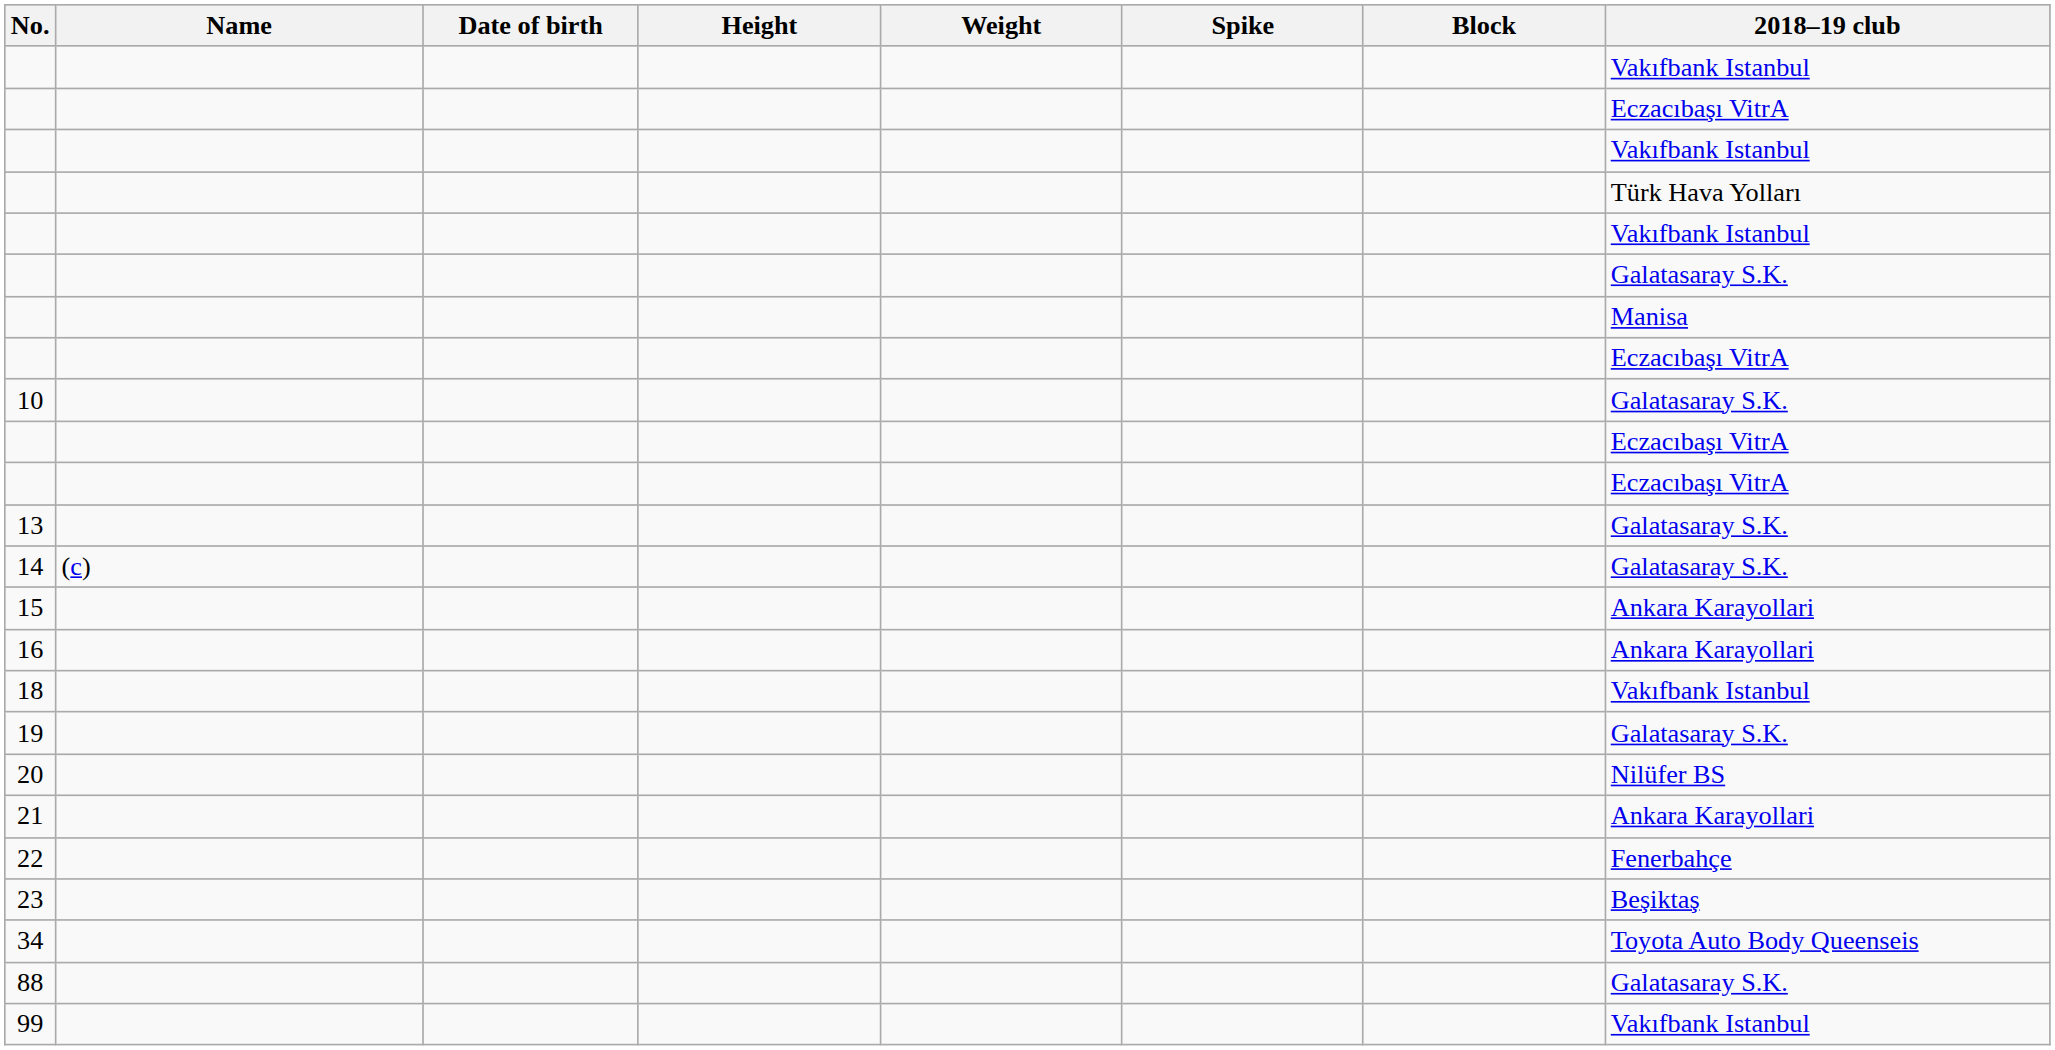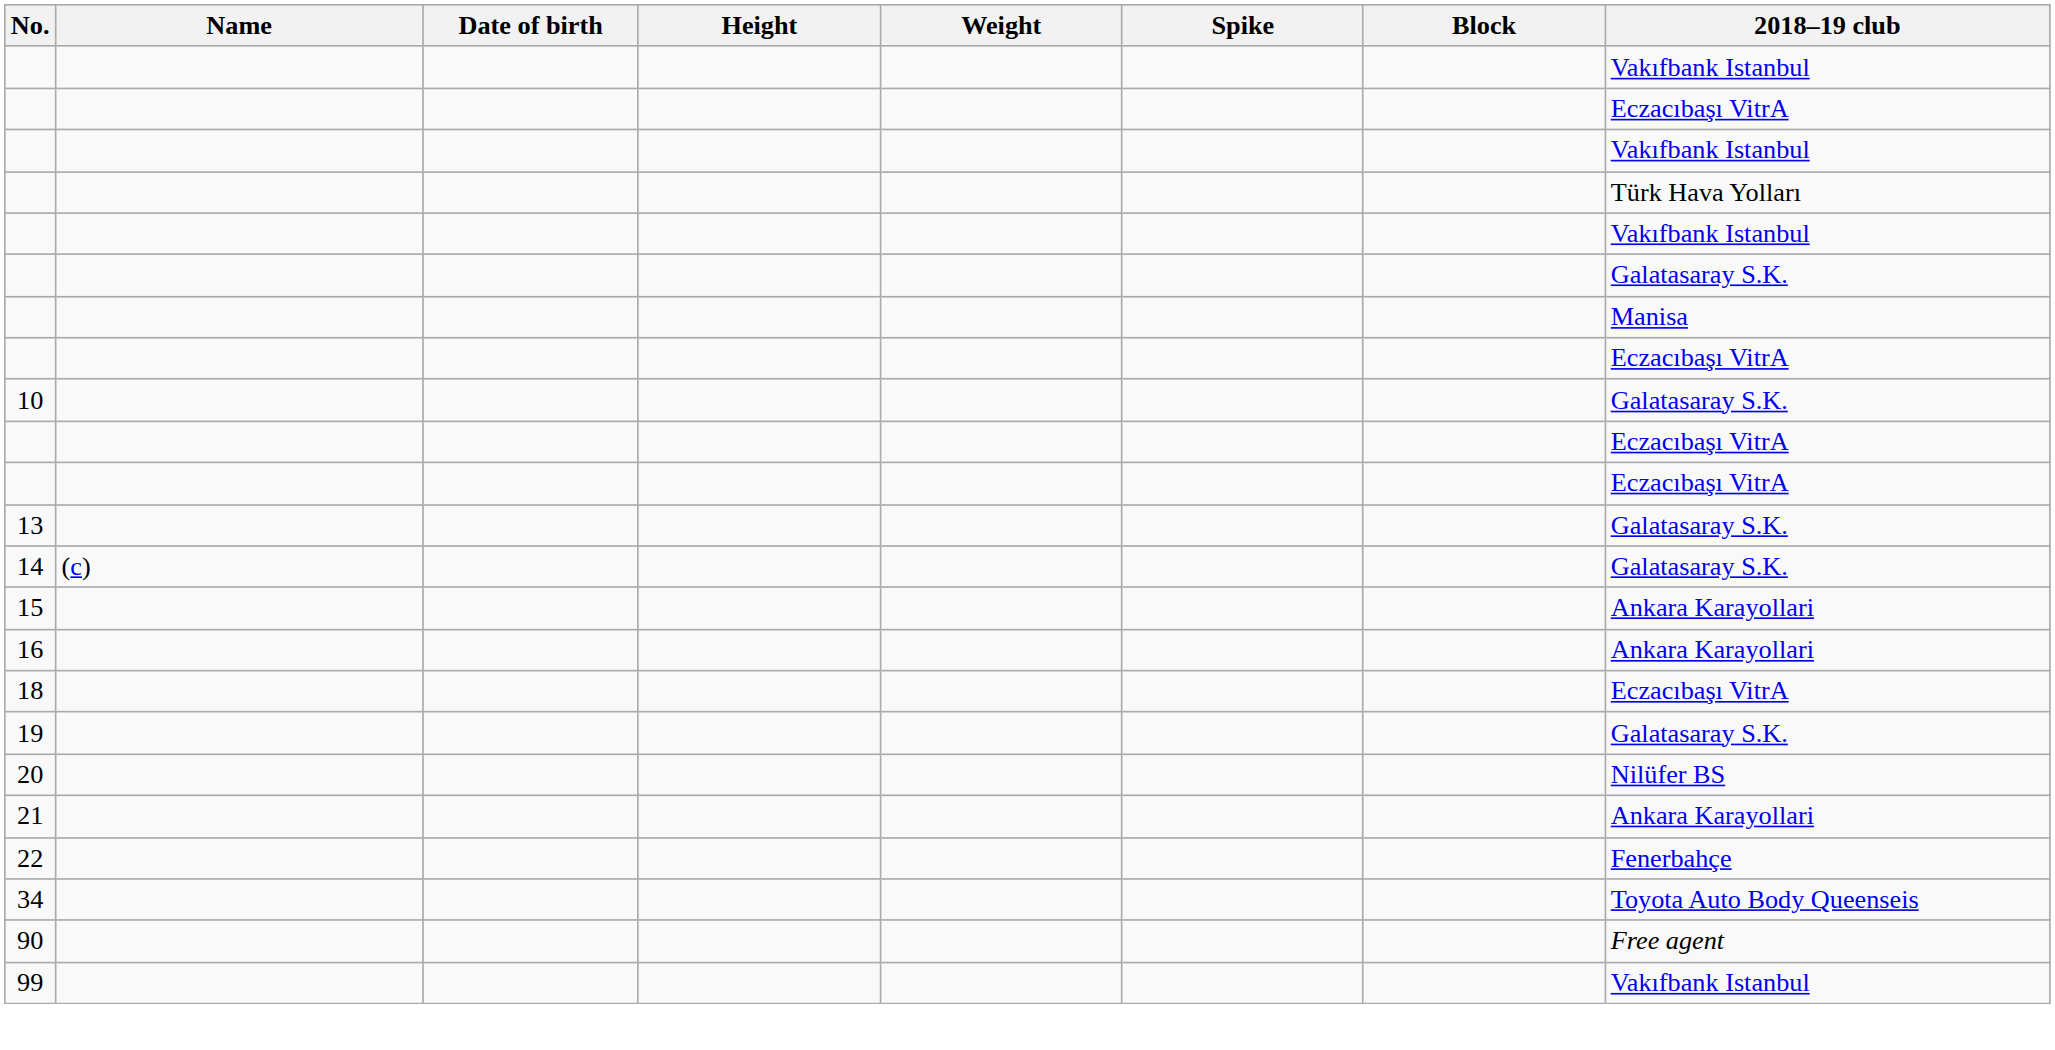18 | 2018–19 club: Vakıfbank Istanbul -> Eczacıbaşı VitrA
- row: 23 | Beşiktaş
- row: 88 | Galatasaray S.K.
+ row: 90 | Free agent
